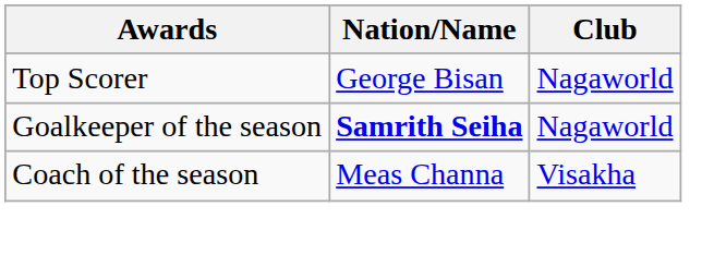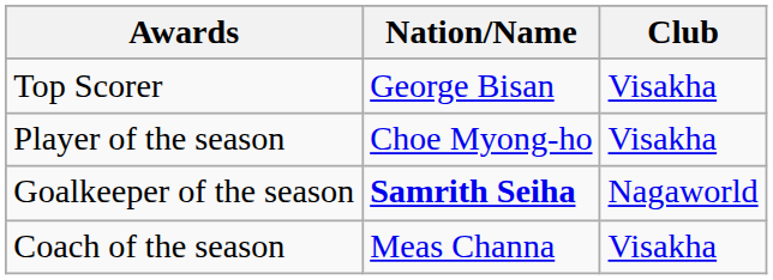Top Scorer | Club: Nagaworld -> Visakha
+ row: Player of the season | Choe Myong-ho | Visakha
